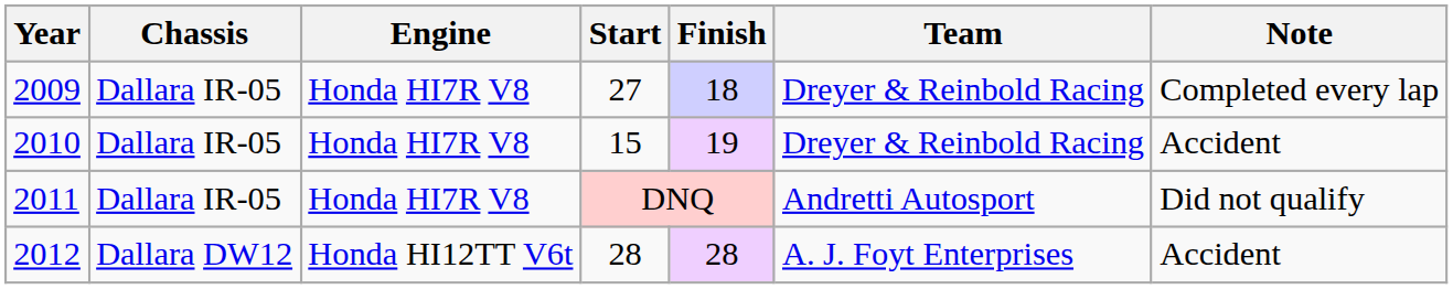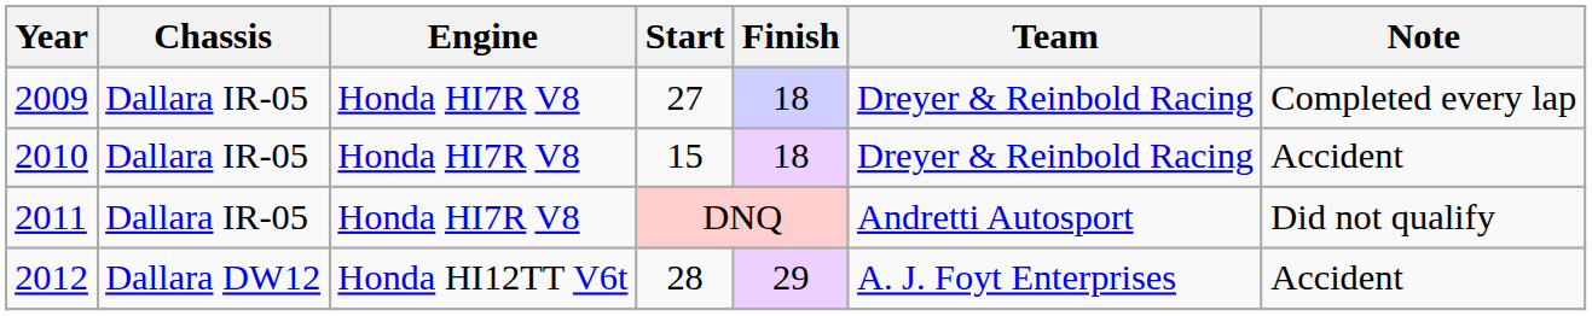2010 | Finish: 19 -> 18
2012 | Finish: 28 -> 29
